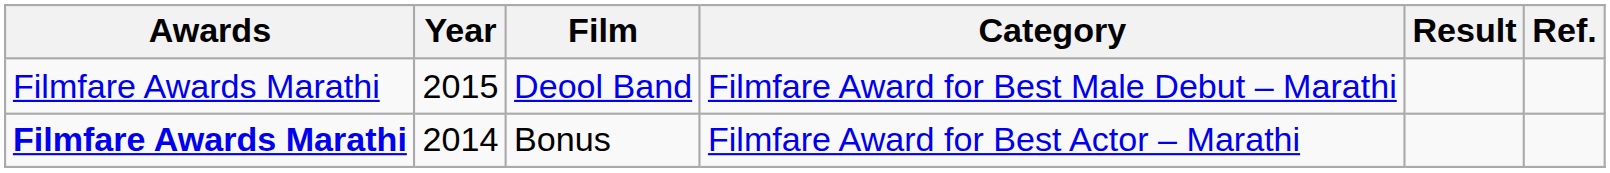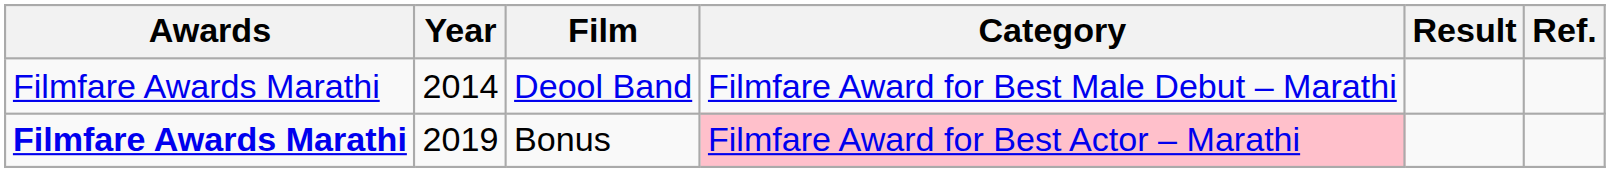Deool Band | Year: 2015 -> 2014
Bonus | Year: 2014 -> 2019
Bonus | Category: no background -> pink background
